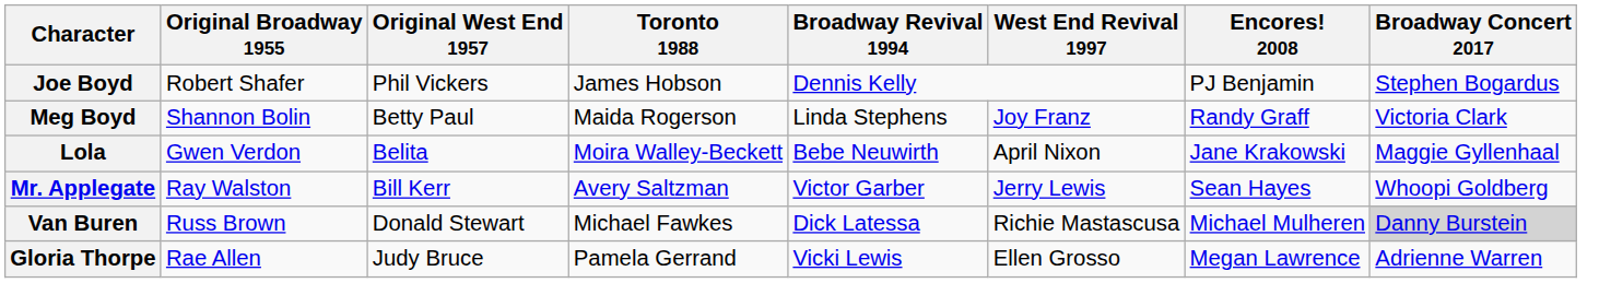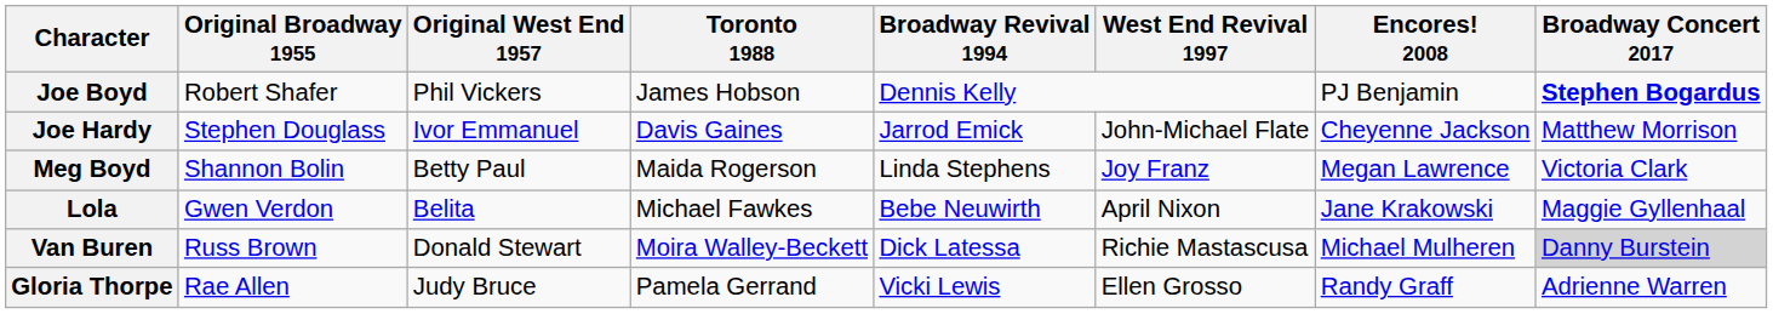Joe Boyd | Broadway Concert 2017: normal -> bold
+ row: Joe Hardy | Stephen Douglass | Ivor Emmanuel | Davis Gaines | Jarrod Emick | John-Michael Flate | Cheyenne Jackson | Matthew Morrison
Meg Boyd | Encores! 2008: Randy Graff -> Megan Lawrence
Lola | Toronto 1988: Moira Walley-Beckett -> Michael Fawkes
- row: Mr. Applegate | Ray Walston | Bill Kerr | Avery Saltzman | Victor Garber | Jerry Lewis | Sean Hayes | Whoopi Goldberg
Van Buren | Toronto 1988: Michael Fawkes -> Moira Walley-Beckett
Gloria Thorpe | Encores! 2008: Megan Lawrence -> Randy Graff
